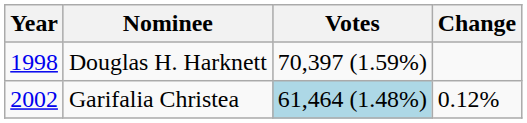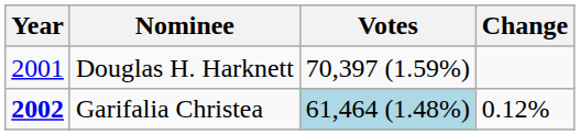Douglas H. Harknett | Year: 1998 -> 2001
Garifalia Christea | Year: normal -> bold
